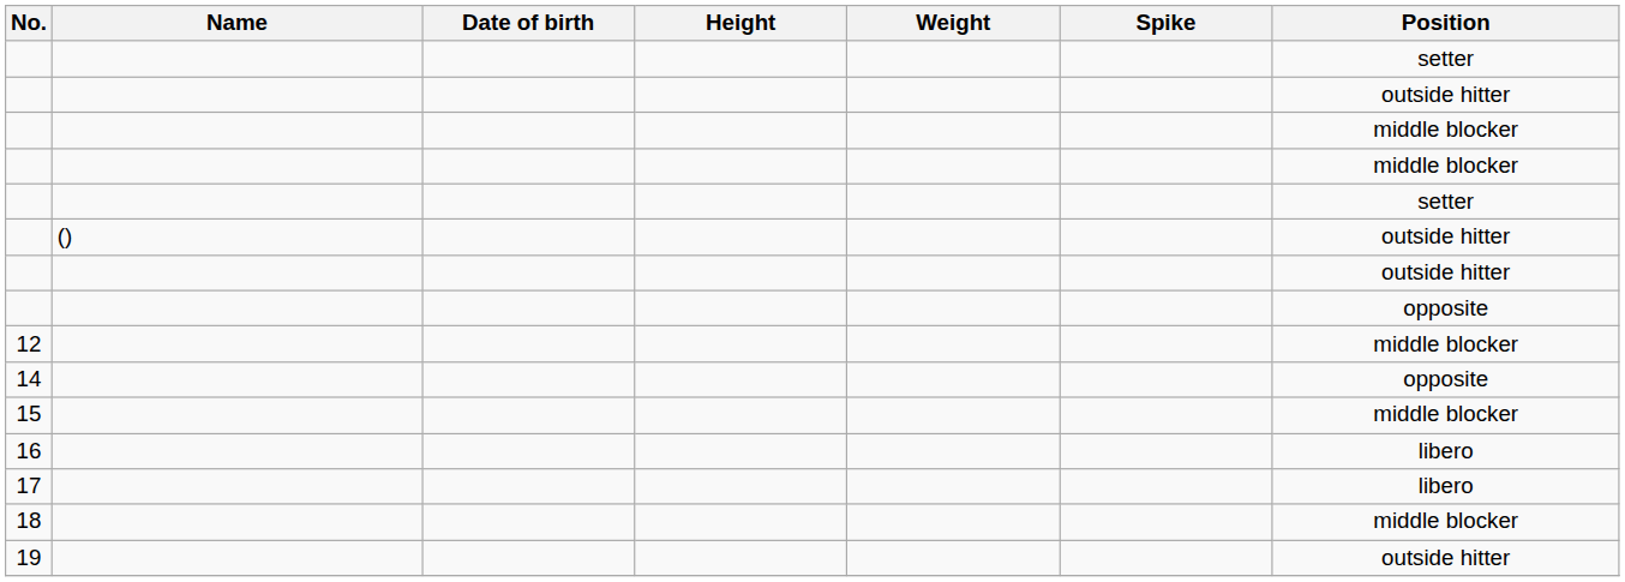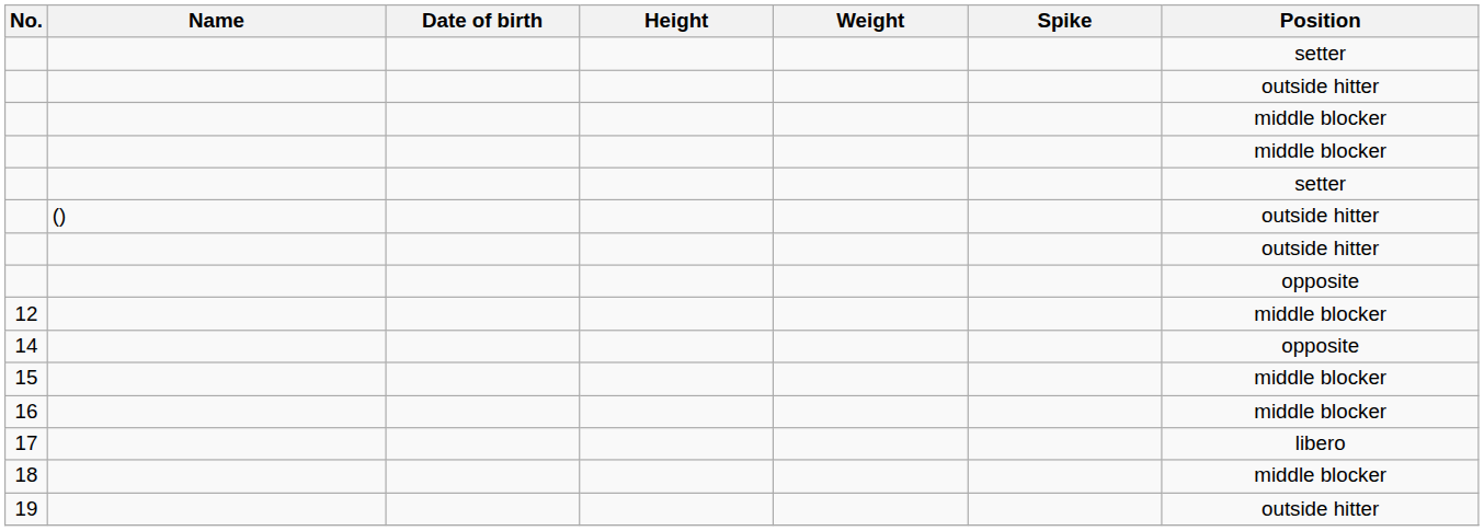16 | Position: libero -> middle blocker
